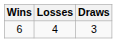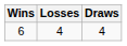6 | Draws: 3 -> 4
